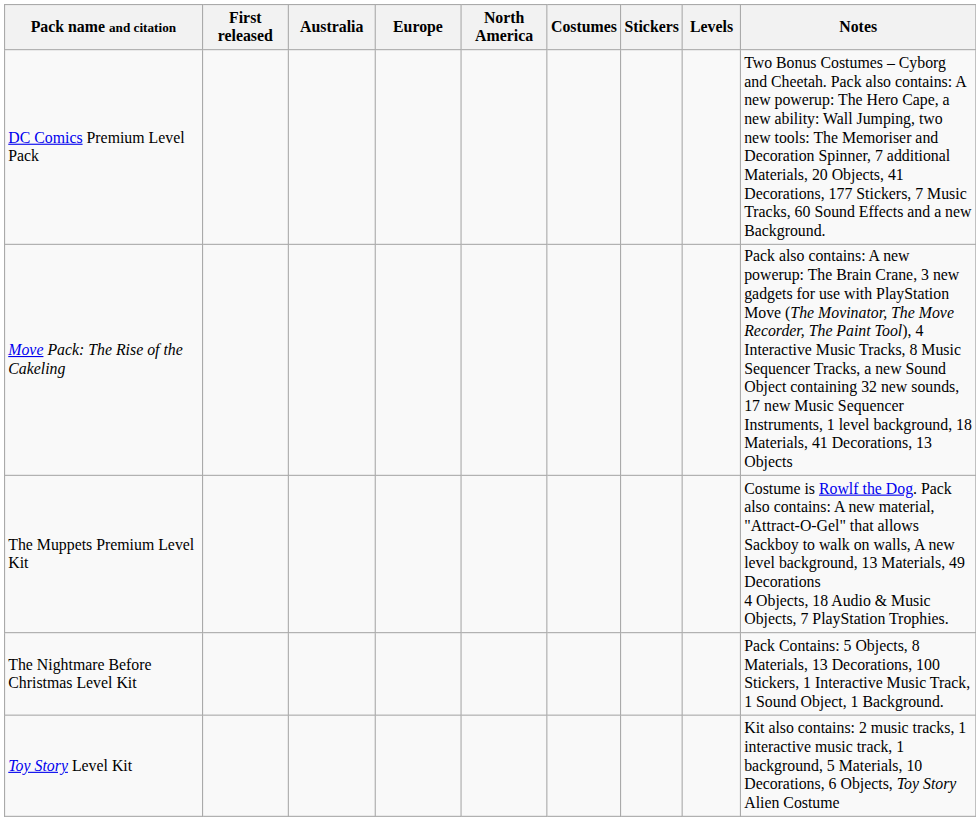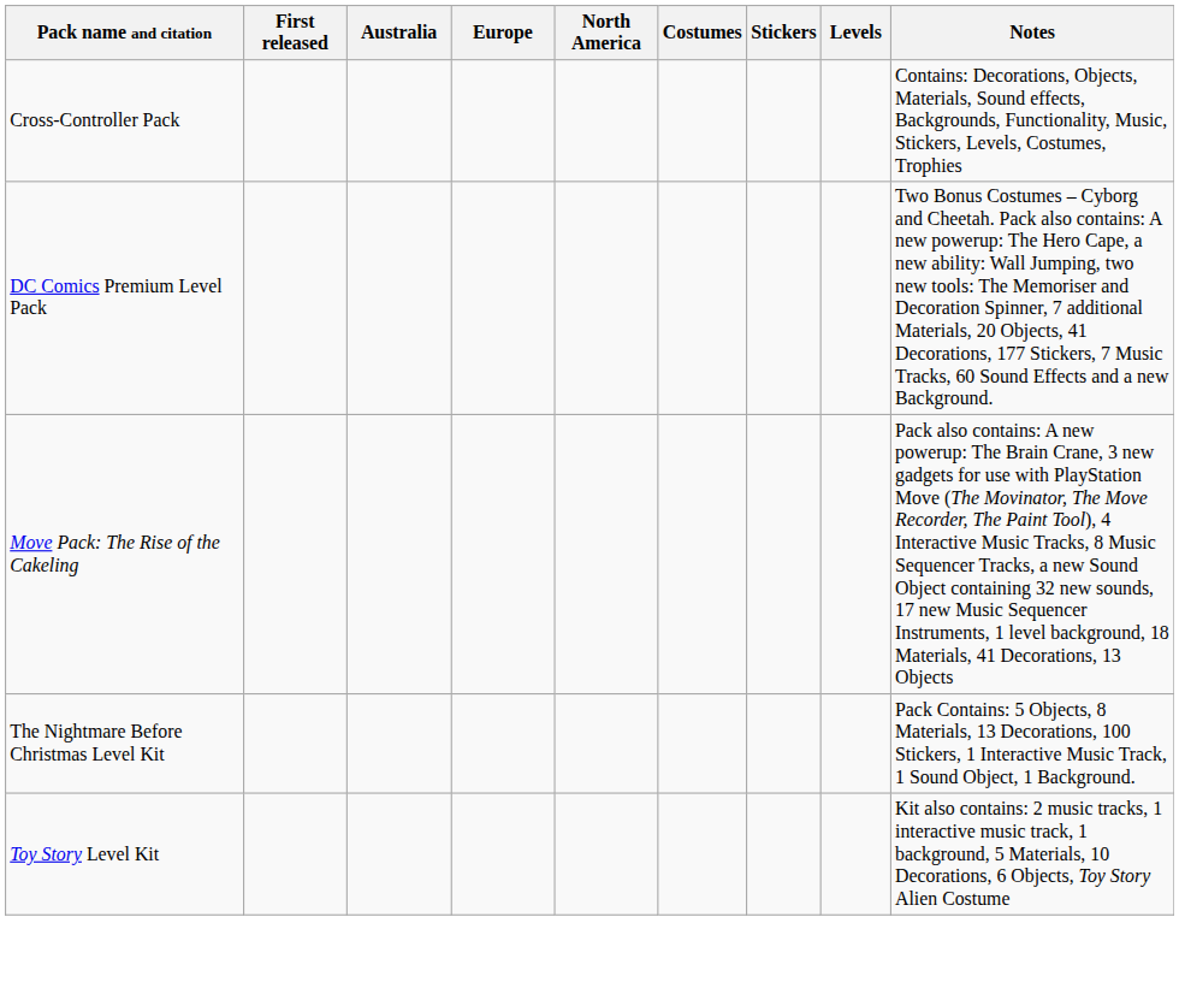+ row: Cross-Controller Pack | Contains: Decorations, Objects, Materials, Sound effects, Backgrounds, Functionality, Music, Stickers, Levels, Costumes, Trophies
- row: The Muppets Premium Level Kit | Costume is Rowlf the Dog. Pack also contains: A new material, "Attract-O-Gel" that allows Sackboy to walk on walls, A new level background, 13 Materials, 49 Decorations 4 Objects, 18 Audio & Music Objects, 7 PlayStation Trophies.
